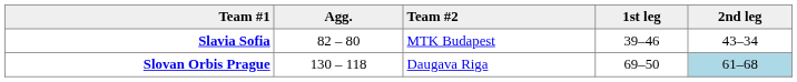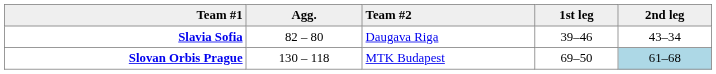Slavia Sofia | Team #2: MTK Budapest -> Daugava Riga
Slovan Orbis Prague | Team #2: Daugava Riga -> MTK Budapest
